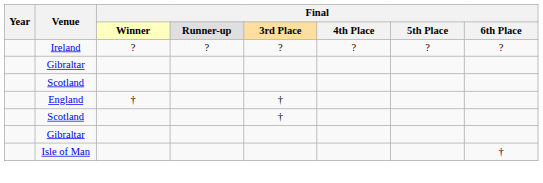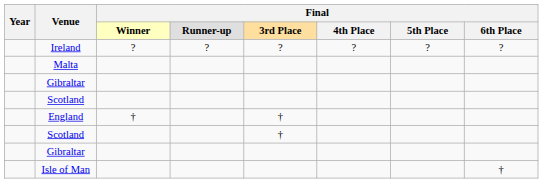+ row: Malta
